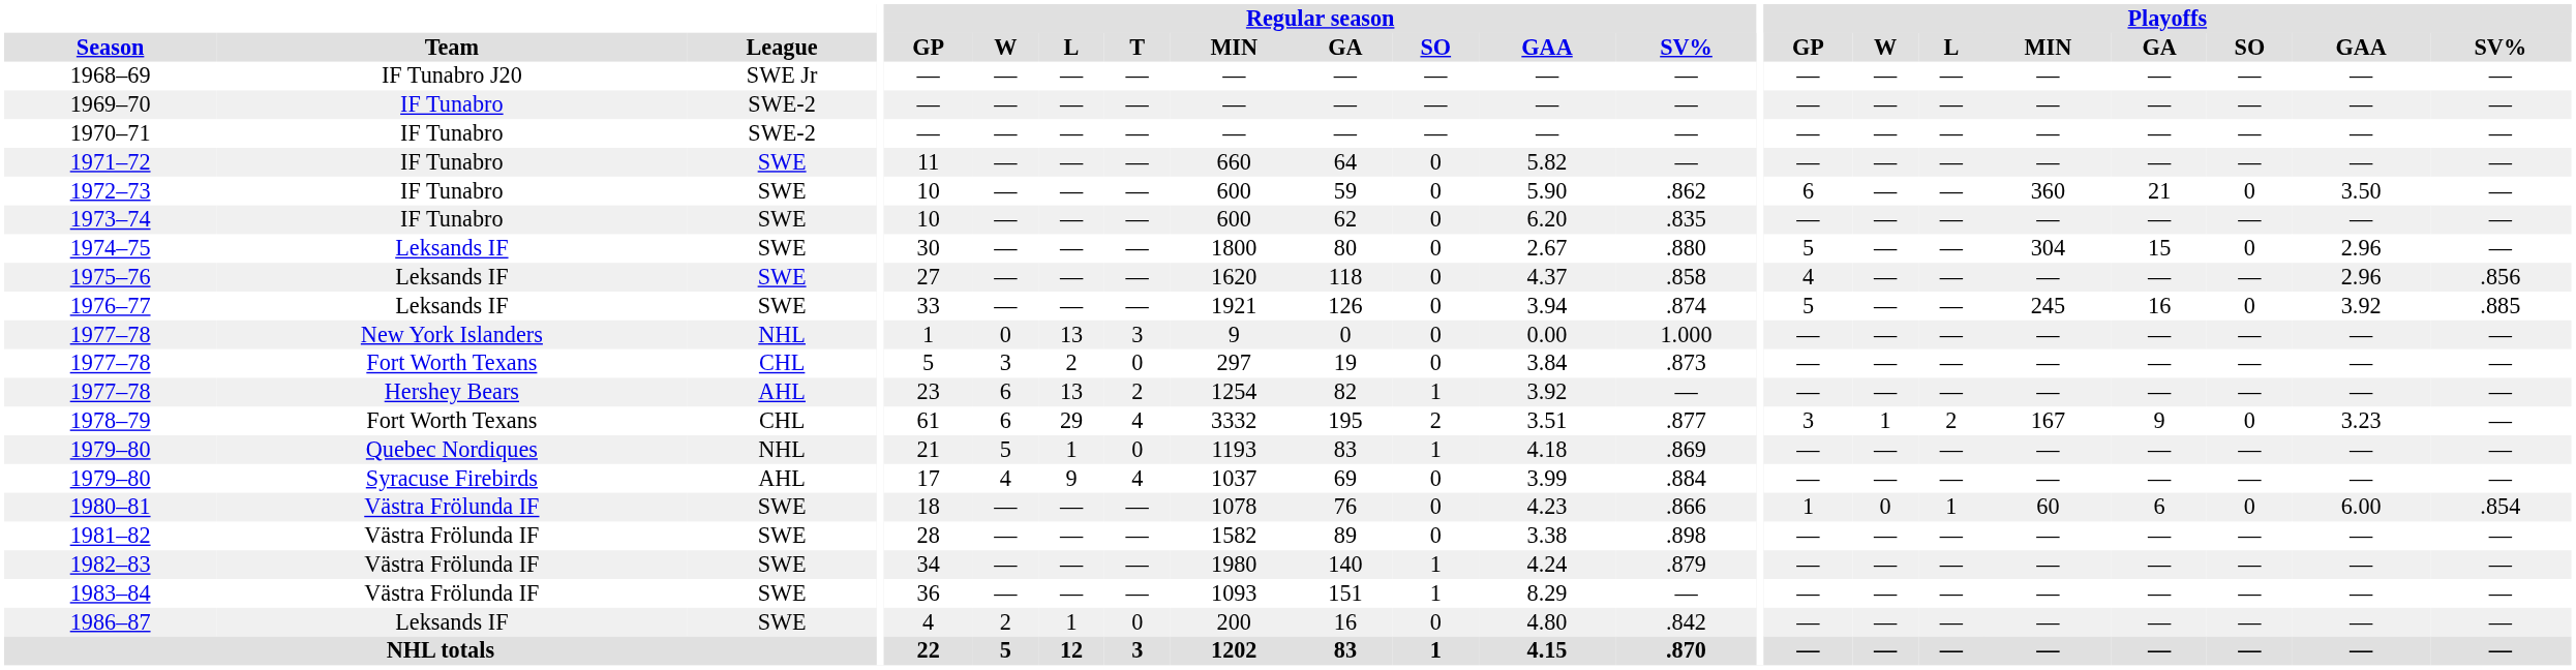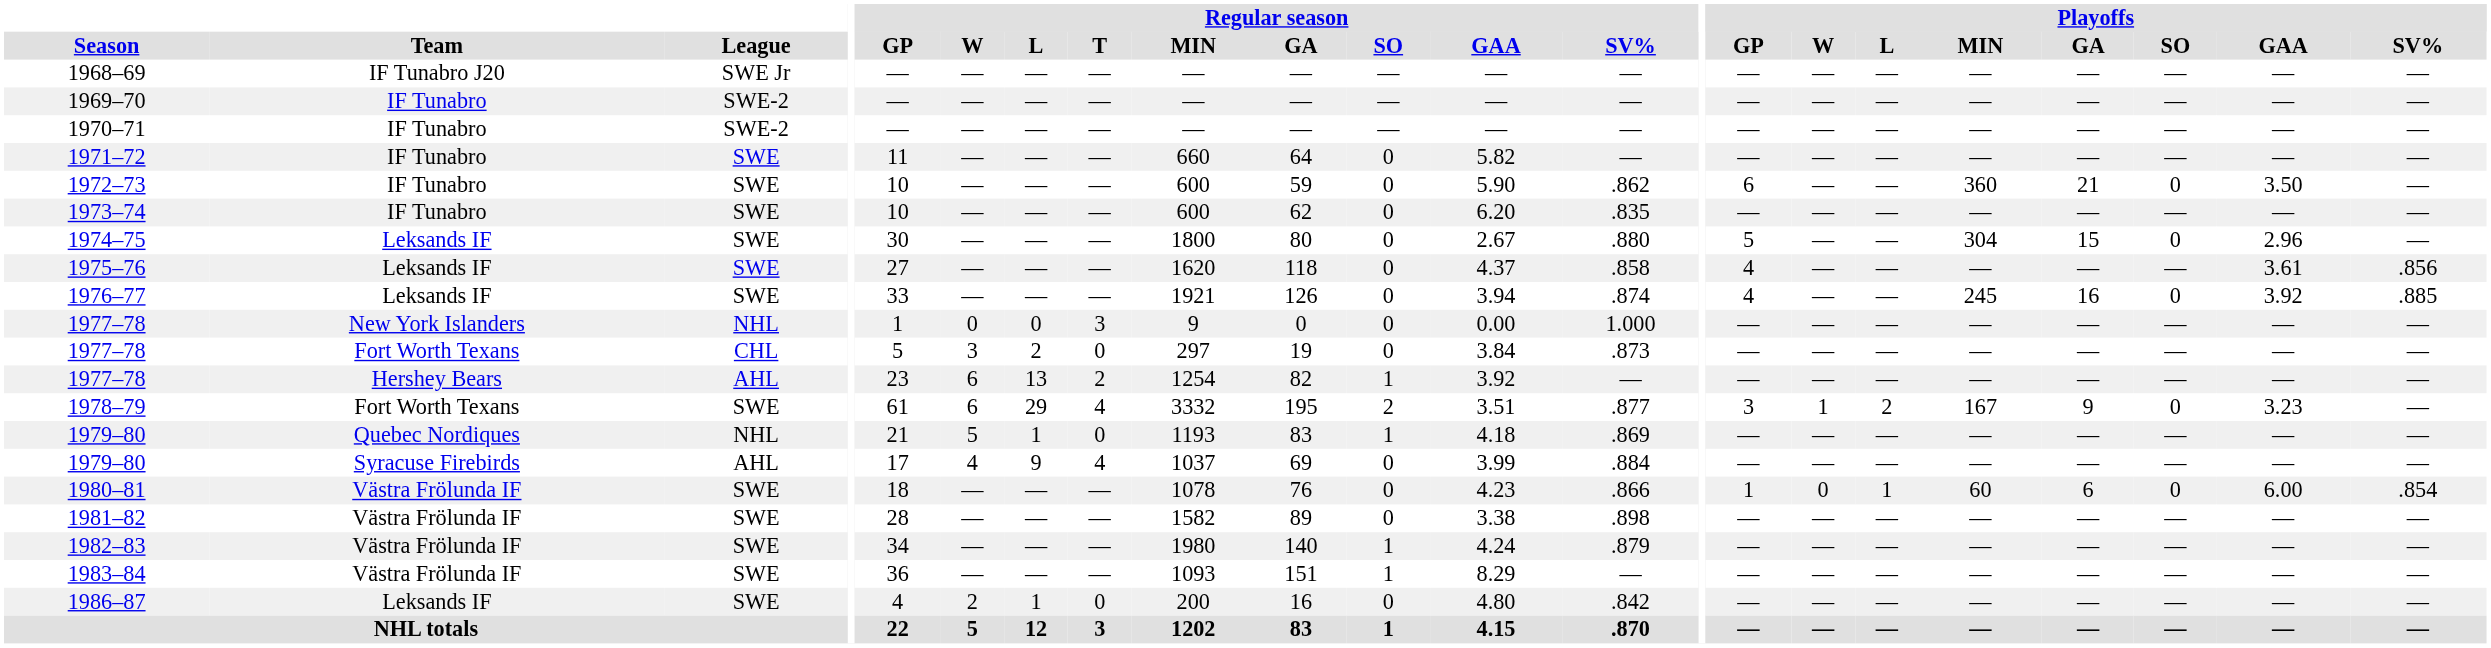1975–76 | Playoffs / GAA: 2.96 -> 3.61
1976–77 | Playoffs / GP: 5 -> 4
1977–78 / New York Islanders | Regular season / L: 13 -> 0
1978–79 | League: CHL -> SWE
